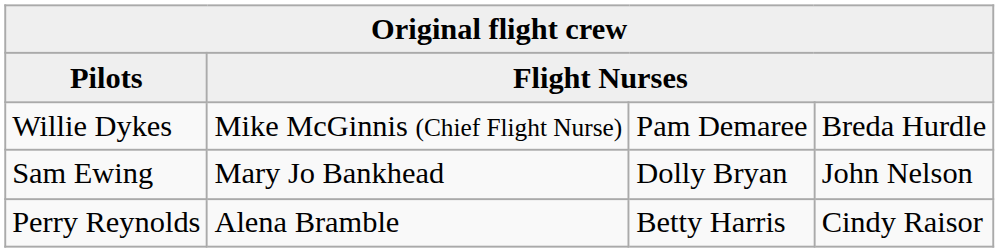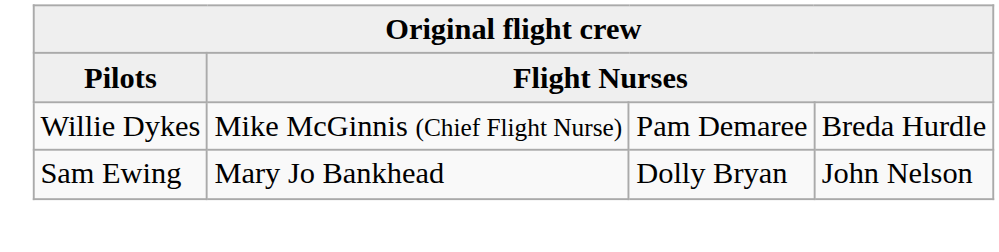- row: Perry Reynolds | Alena Bramble | Betty Harris | Cindy Raisor
